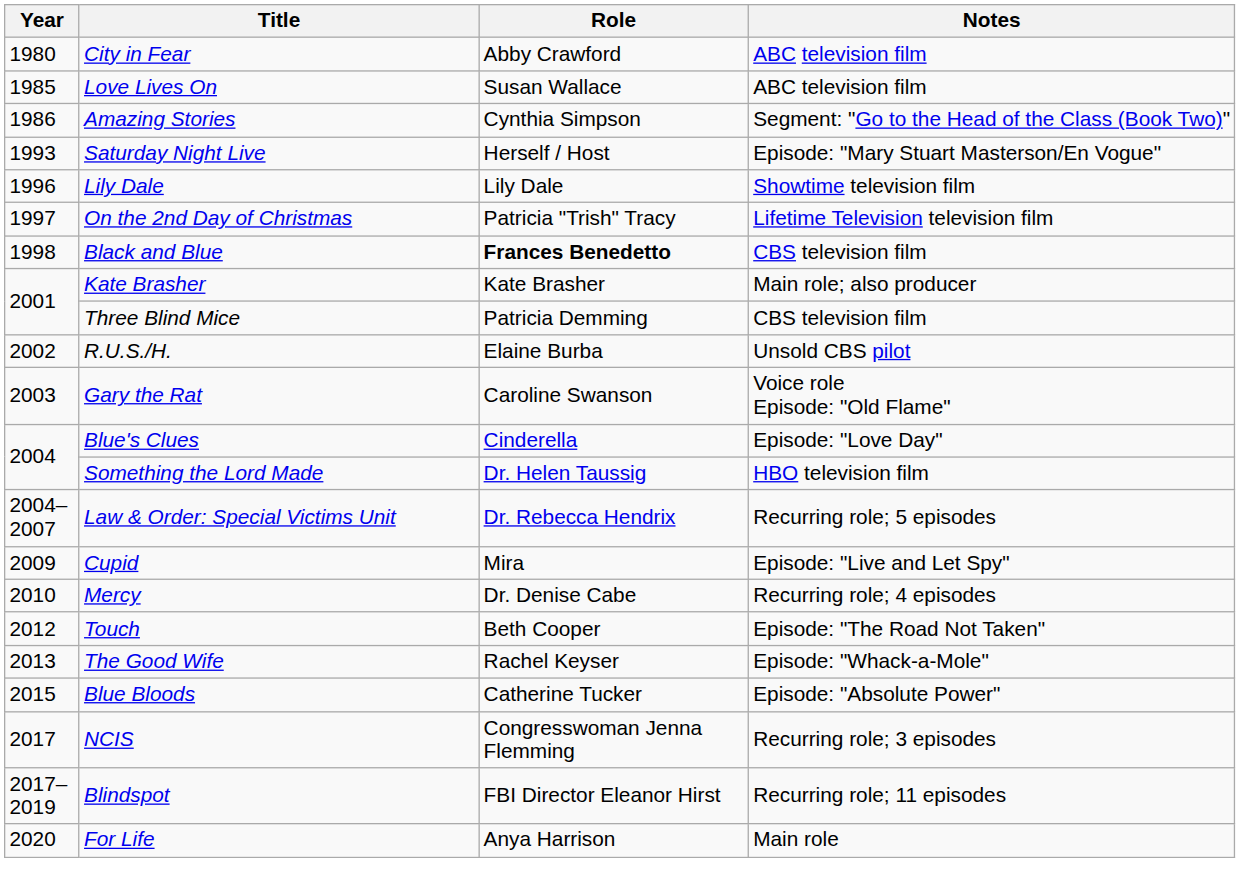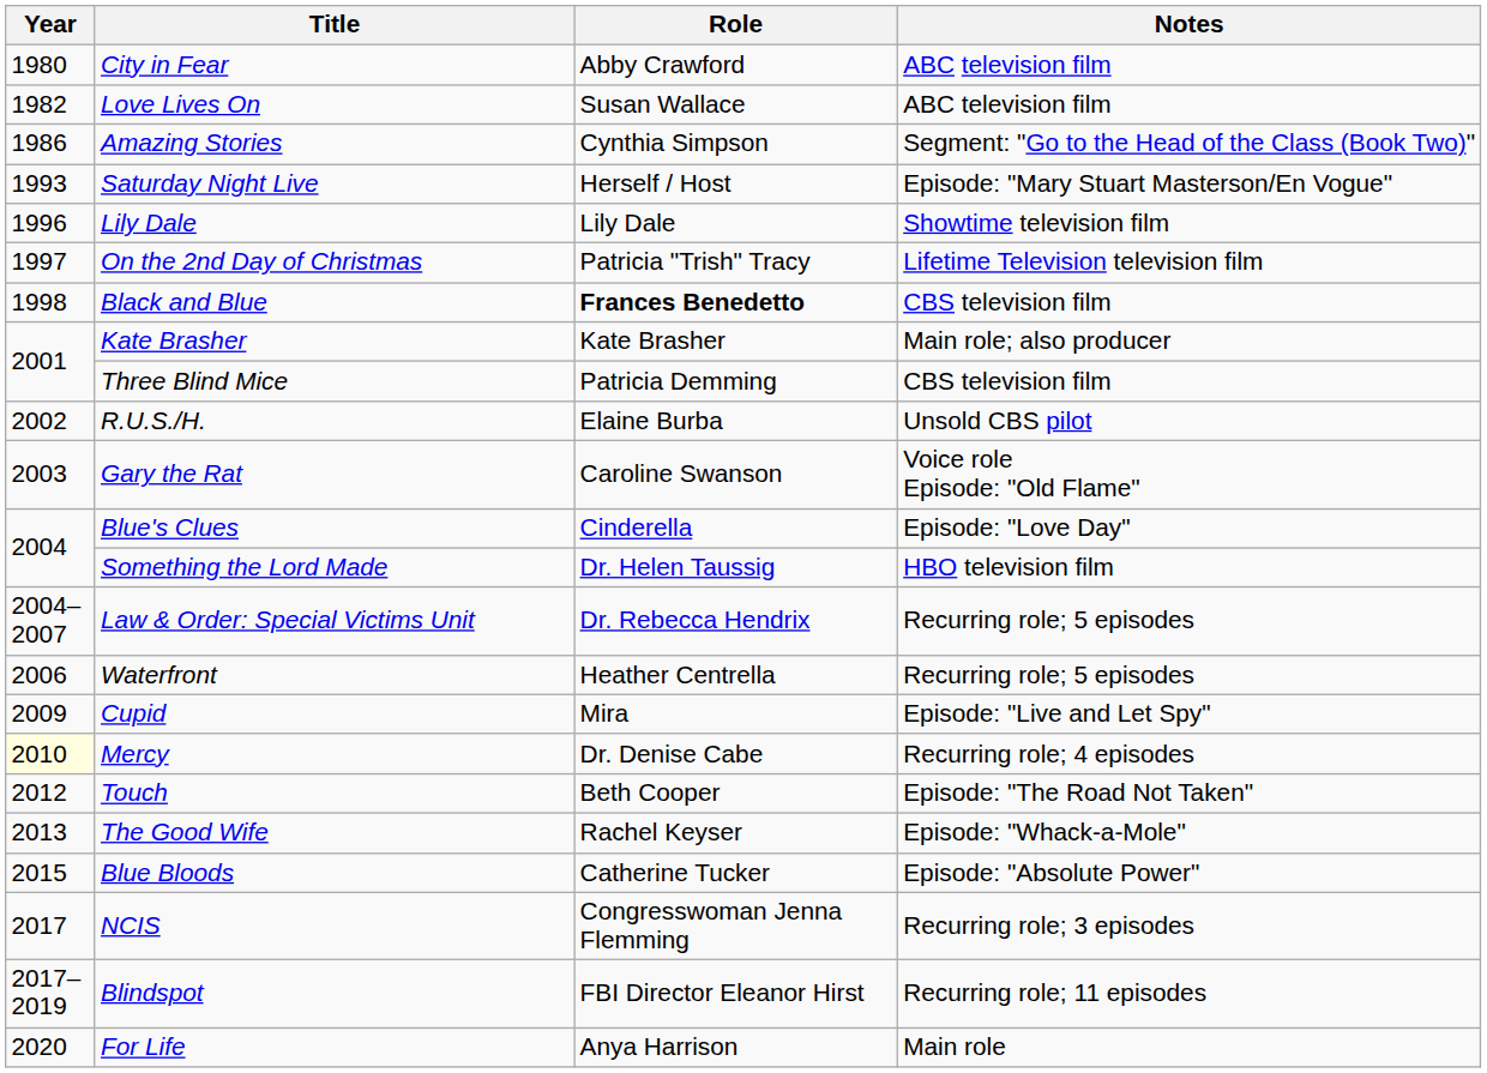Love Lives On | Year: 1985 -> 1982
+ row: 2006 | Waterfront | Heather Centrella | Recurring role; 5 episodes
Mercy | Year: no background -> lightyellow background
